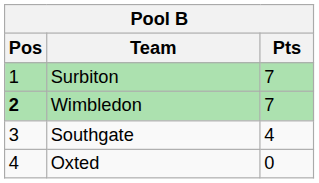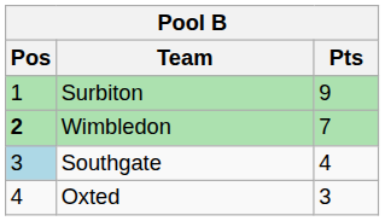Surbiton | Pts: 7 -> 9
Southgate | Pos: no background -> lightblue background
Oxted | Pts: 0 -> 3
